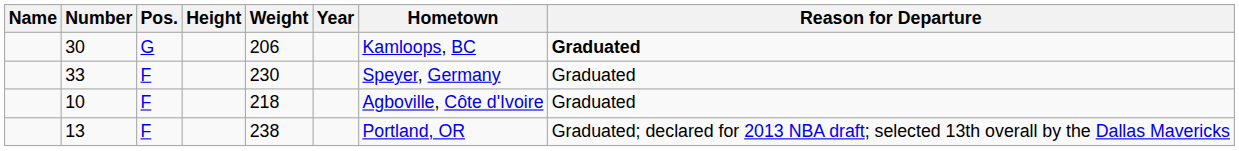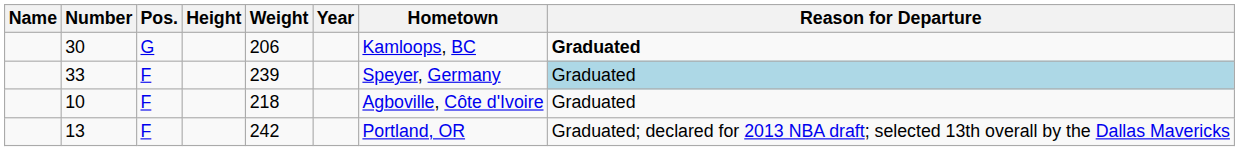33 | Weight: 230 -> 239
33 | Reason for Departure: no background -> lightblue background
13 | Weight: 238 -> 242
